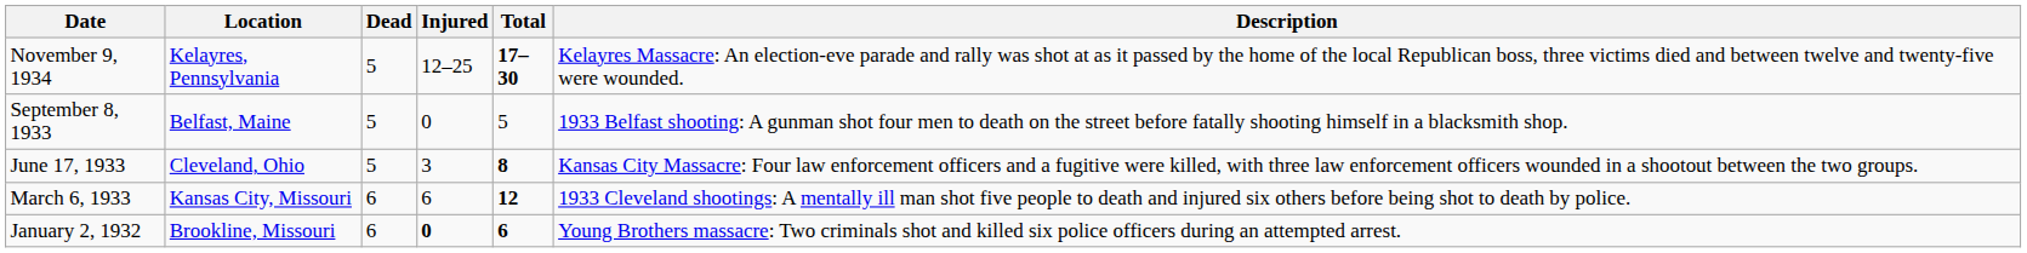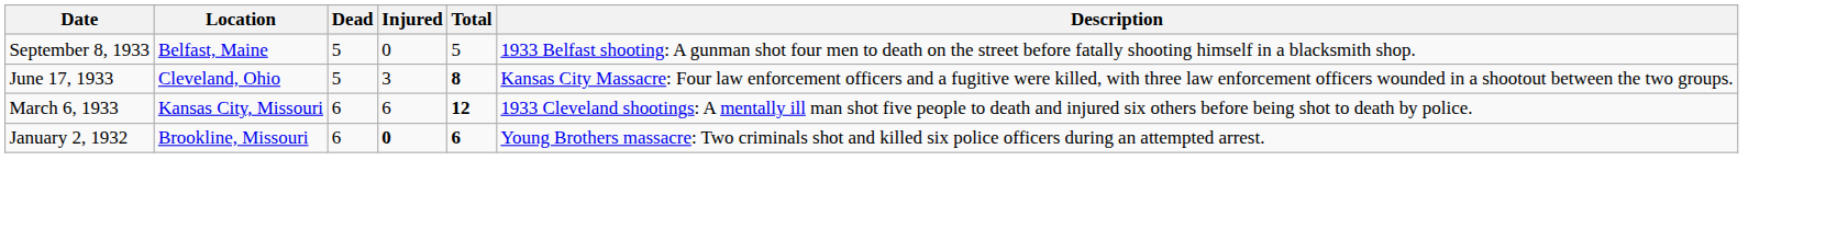- row: November 9, 1934 | Kelayres, Pennsylvania | 5 | 12–25 | 17–30 | Kelayres Massacre: An election-eve parade and rally was shot at as it passed by the home of the local Republican boss, three victims died and between twelve and twenty-five were wounded.
